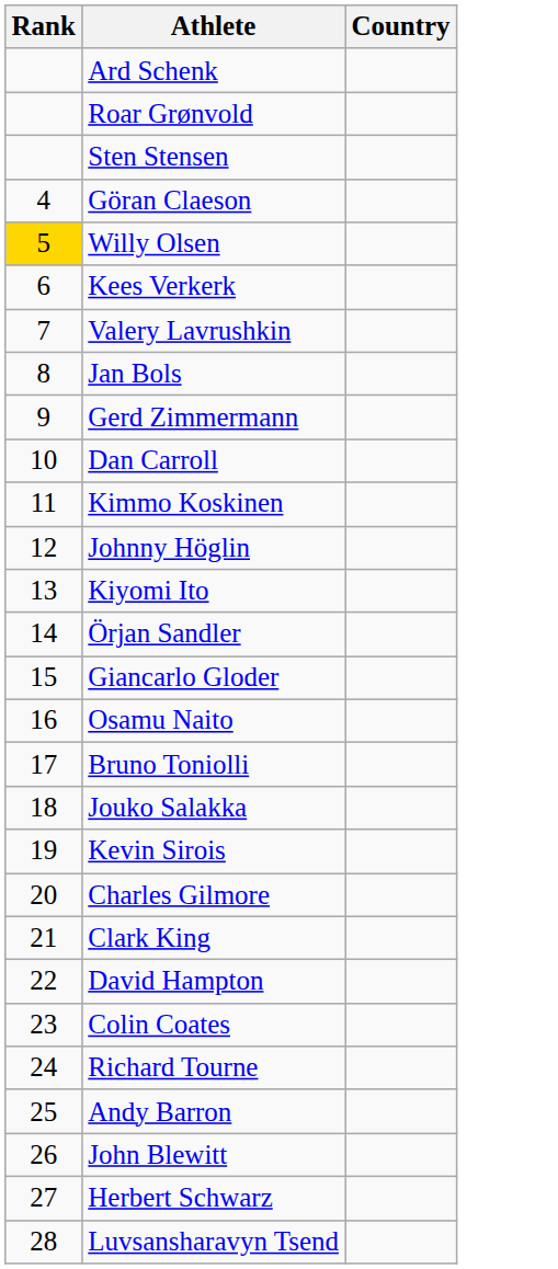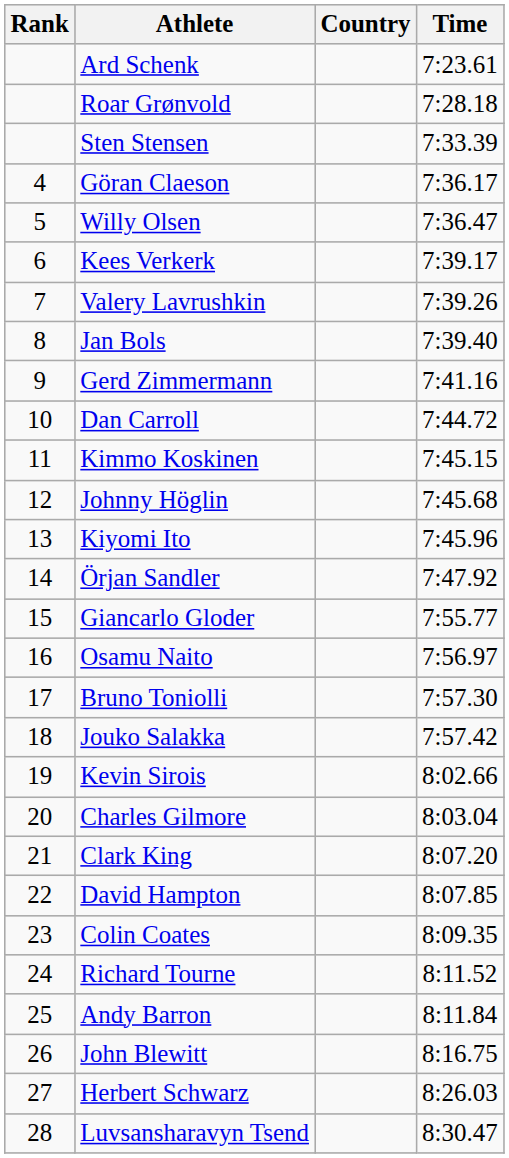+ column: Time | 7:23.61 | 7:28.18 | 7:33.39 | 7:36.17 | 7:36.47 | 7:39.17 | 7:39.26 | 7:39.40 | 7:41.16 | 7:44.72 | 7:45.15 | 7:45.68 | 7:45.96 | 7:47.92 | 7:55.77 | 7:56.97 | 7:57.30 | 7:57.42 | 8:02.66 | 8:03.04 | 8:07.20 | 8:07.85 | 8:09.35 | 8:11.52 | 8:11.84 | 8:16.75 | 8:26.03 | 8:30.47
Willy Olsen | Rank: gold background -> no background
